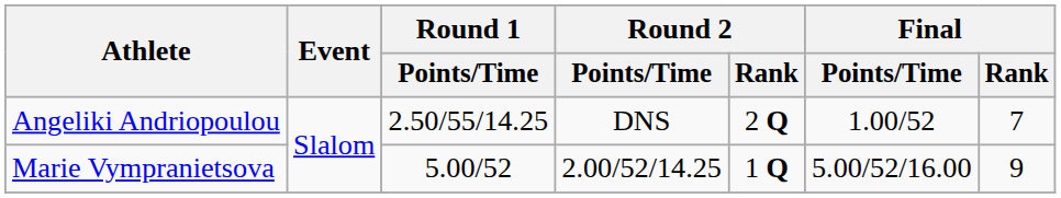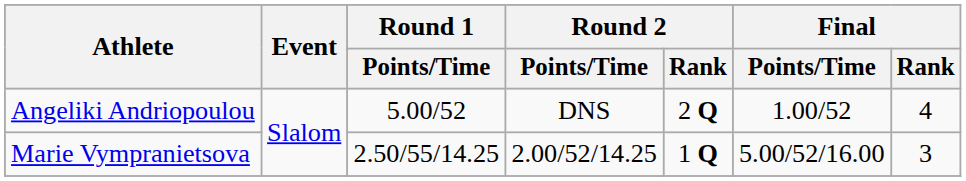Angeliki Andriopoulou | Round 1 / Points/Time: 2.50/55/14.25 -> 5.00/52
Angeliki Andriopoulou | Final / Rank: 7 -> 4
Marie Vympranietsova | Round 1 / Points/Time: 5.00/52 -> 2.50/55/14.25
Marie Vympranietsova | Final / Rank: 9 -> 3
